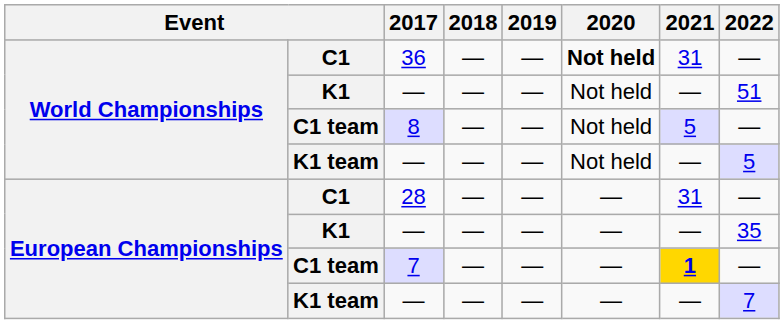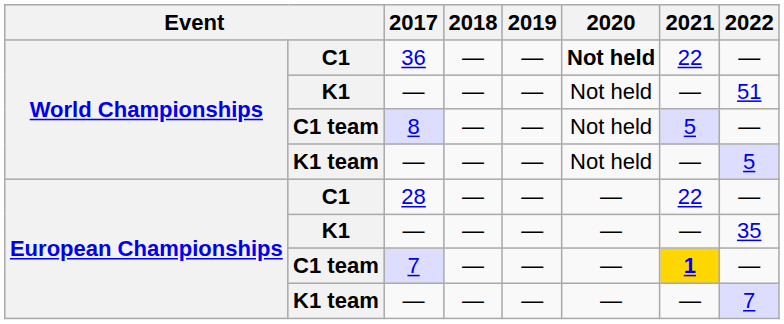36 | 2021: 31 -> 22
28 | 2021: 31 -> 22
